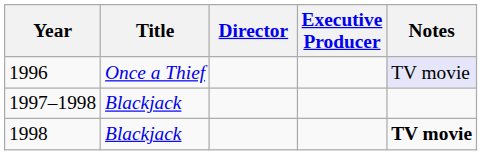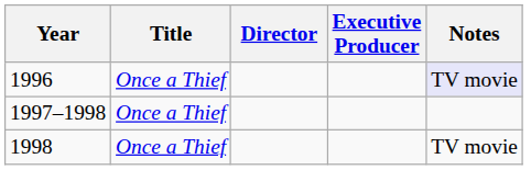1997–1998 | Title: Blackjack -> Once a Thief
1998 | Title: Blackjack -> Once a Thief
1998 | Notes: bold -> normal
